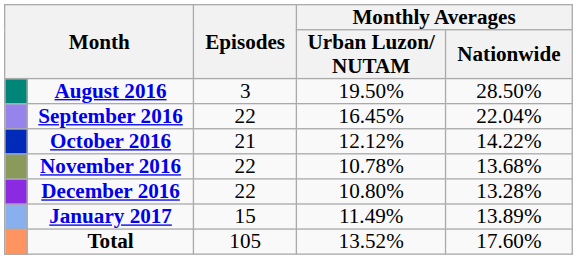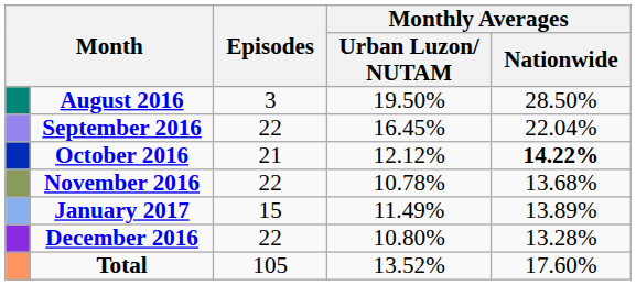October 2016 | Monthly Averages / Nationwide: normal -> bold
rows swapped: December 2016 <-> January 2017
